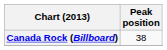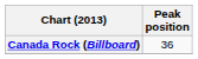Canada Rock (Billboard) | Peak position: 38 -> 36
